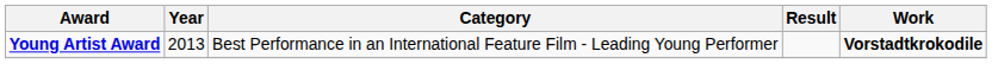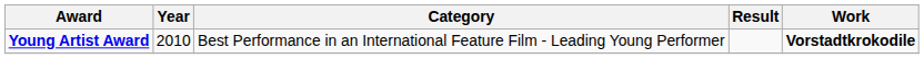Young Artist Award | Year: 2013 -> 2010
